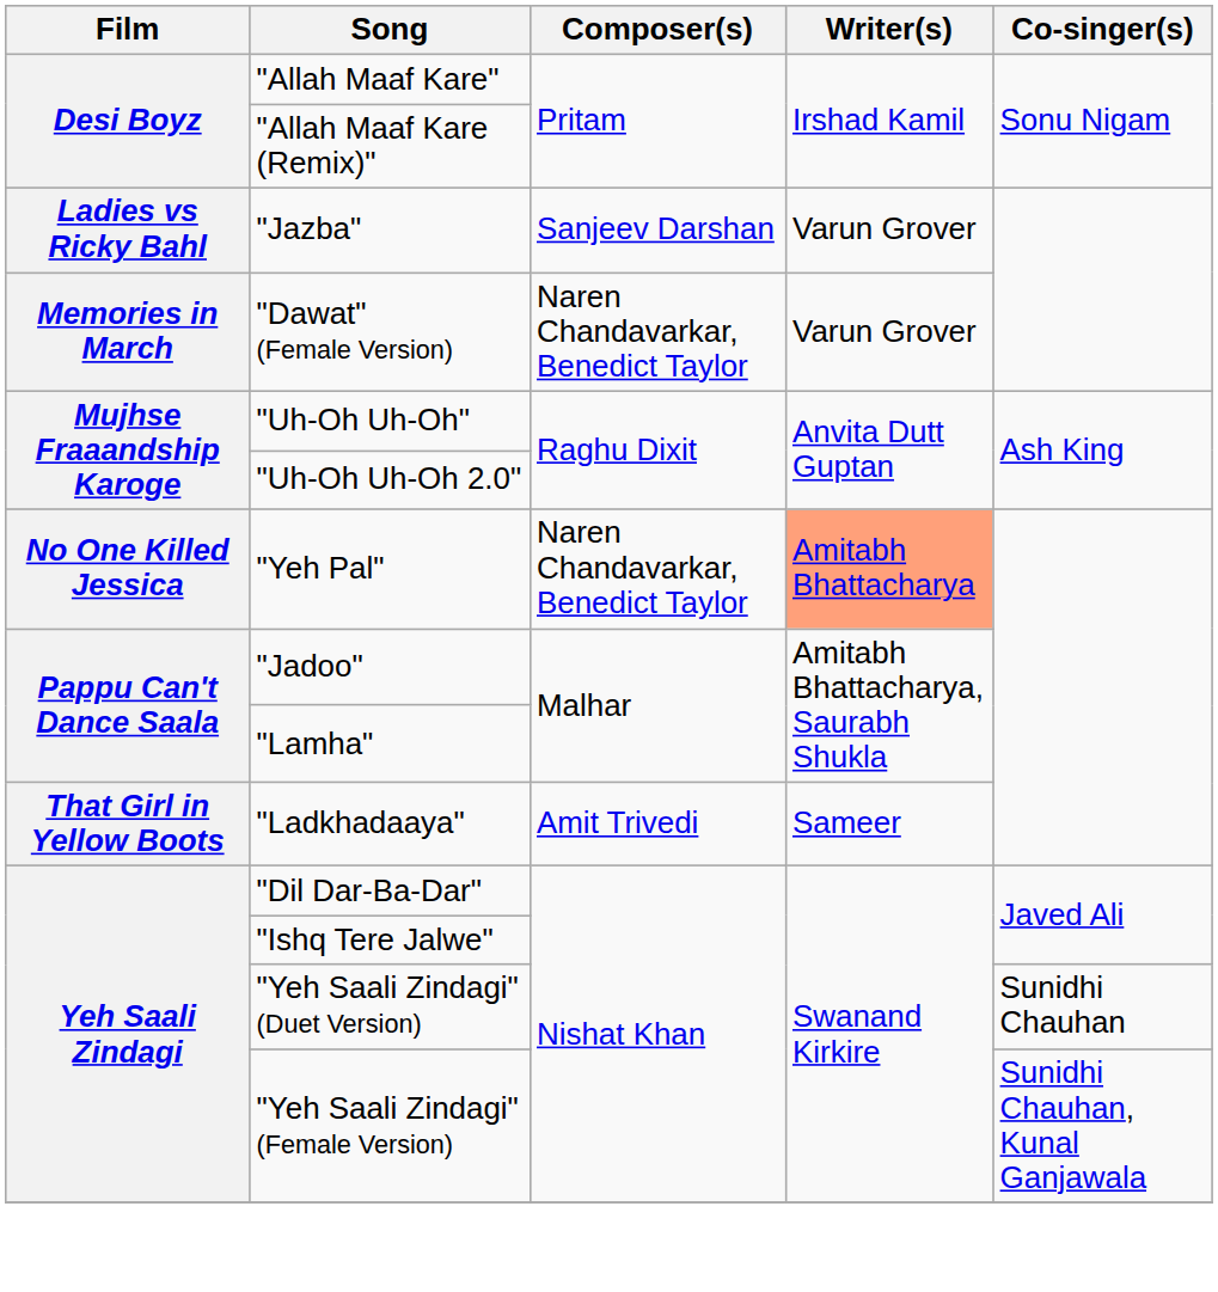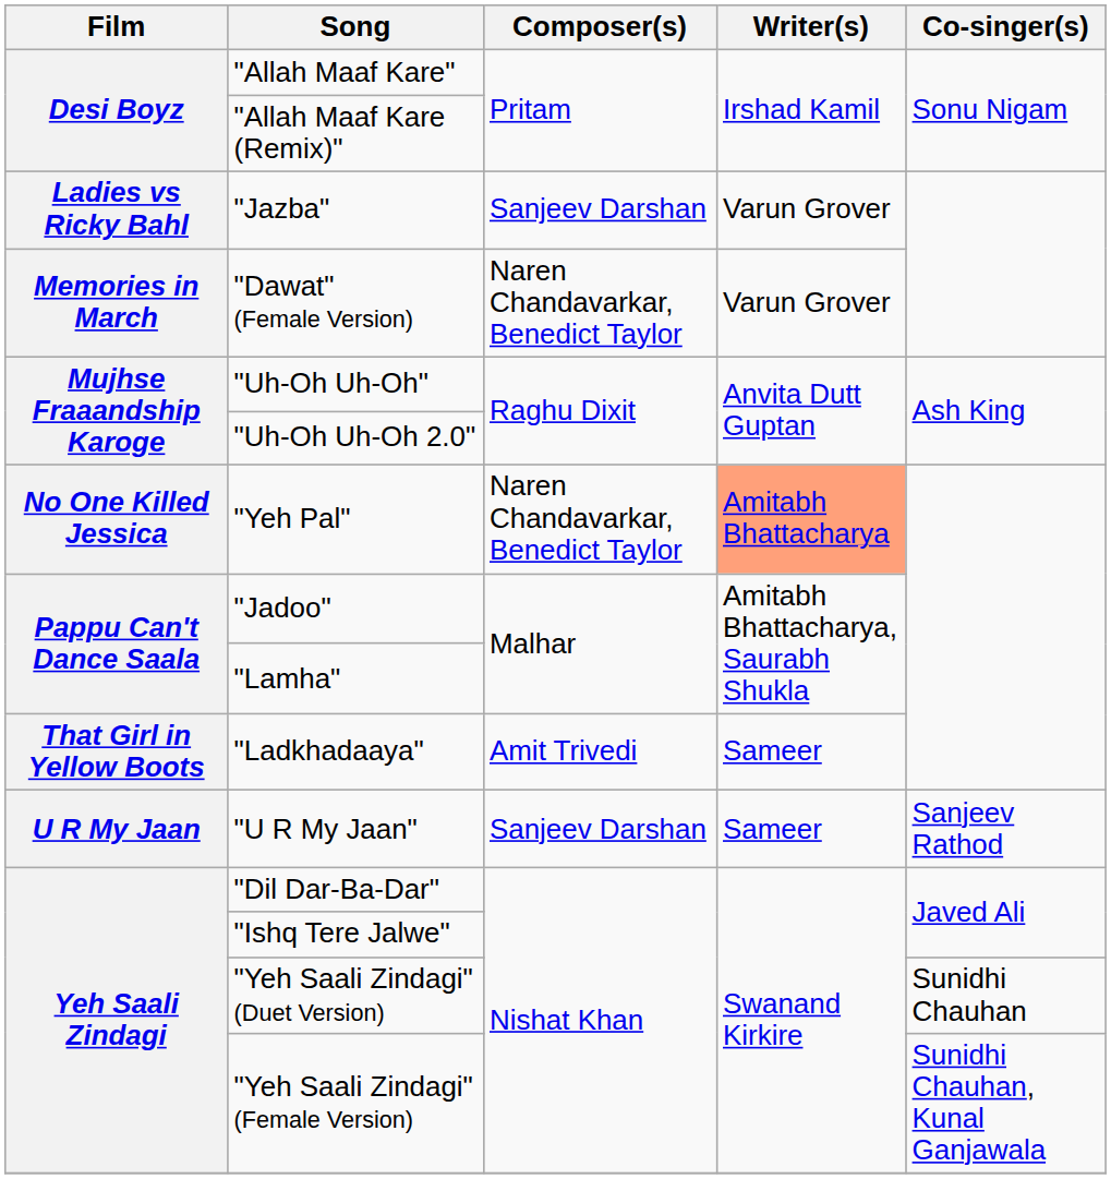+ row: U R My Jaan | "U R My Jaan" | Sanjeev Darshan | Sameer | Sanjeev Rathod
